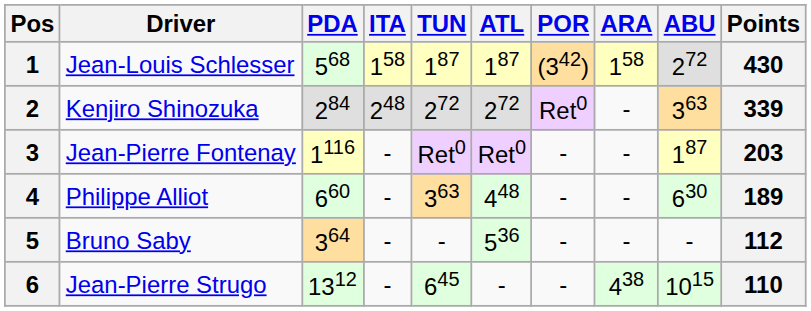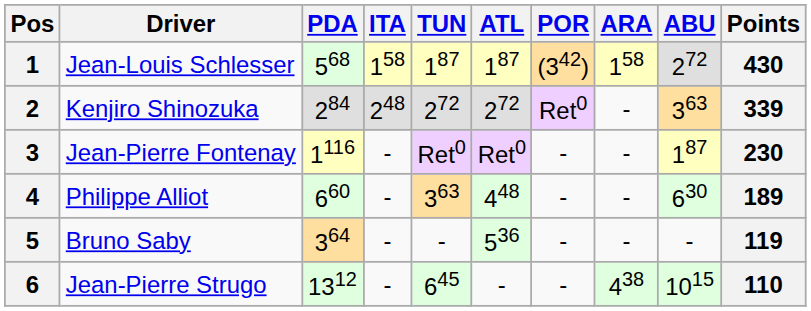3 | Points: 203 -> 230
5 | Points: 112 -> 119
